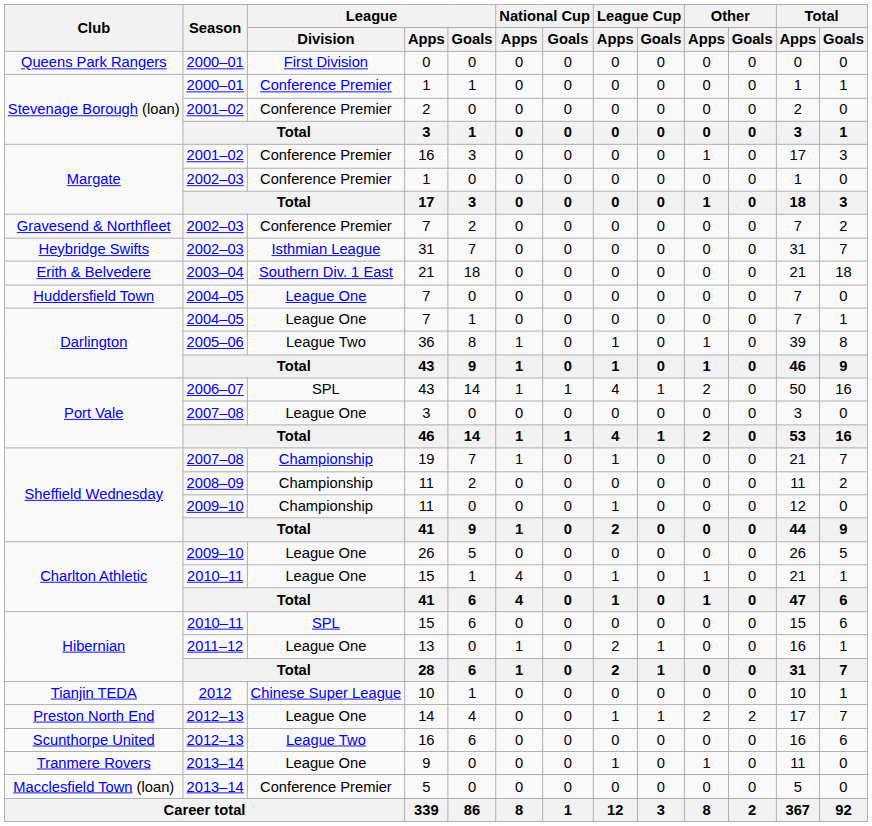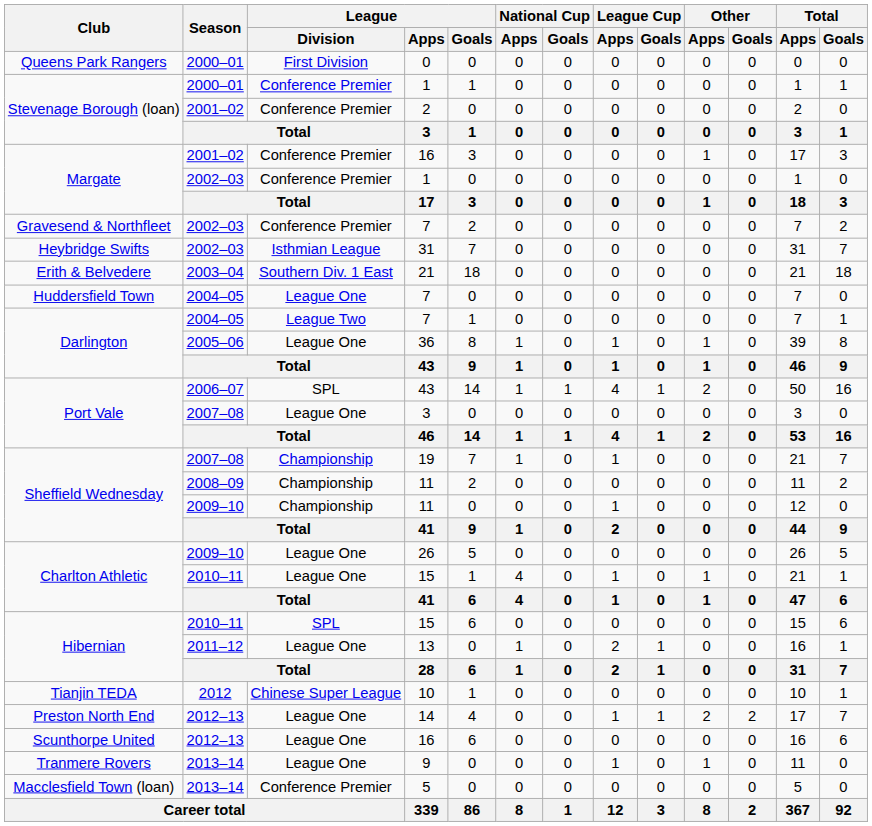Darlington / 7 | League / Division: League One -> League Two
36 | League / Division: League Two -> League One
Scunthorpe United / 16 | League / Division: League Two -> League One
